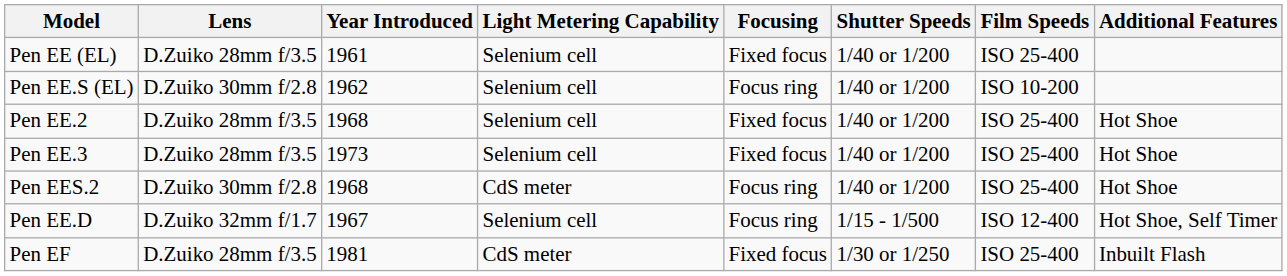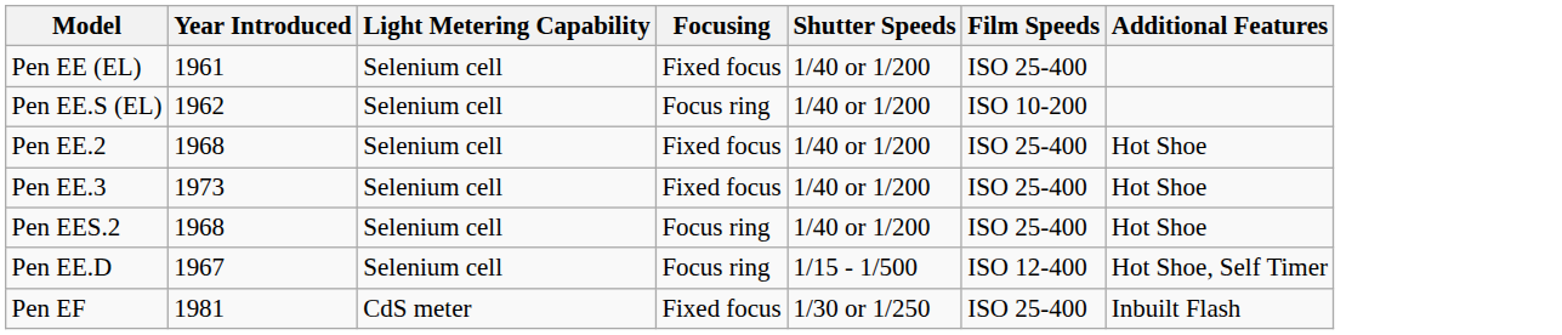- column: Lens | D.Zuiko 28mm f/3.5 | D.Zuiko 30mm f/2.8 | D.Zuiko 28mm f/3.5 | D.Zuiko 28mm f/3.5 | D.Zuiko 30mm f/2.8 | D.Zuiko 32mm f/1.7 | D.Zuiko 28mm f/3.5
Pen EES.2 | Light Metering Capability: CdS meter -> Selenium cell
